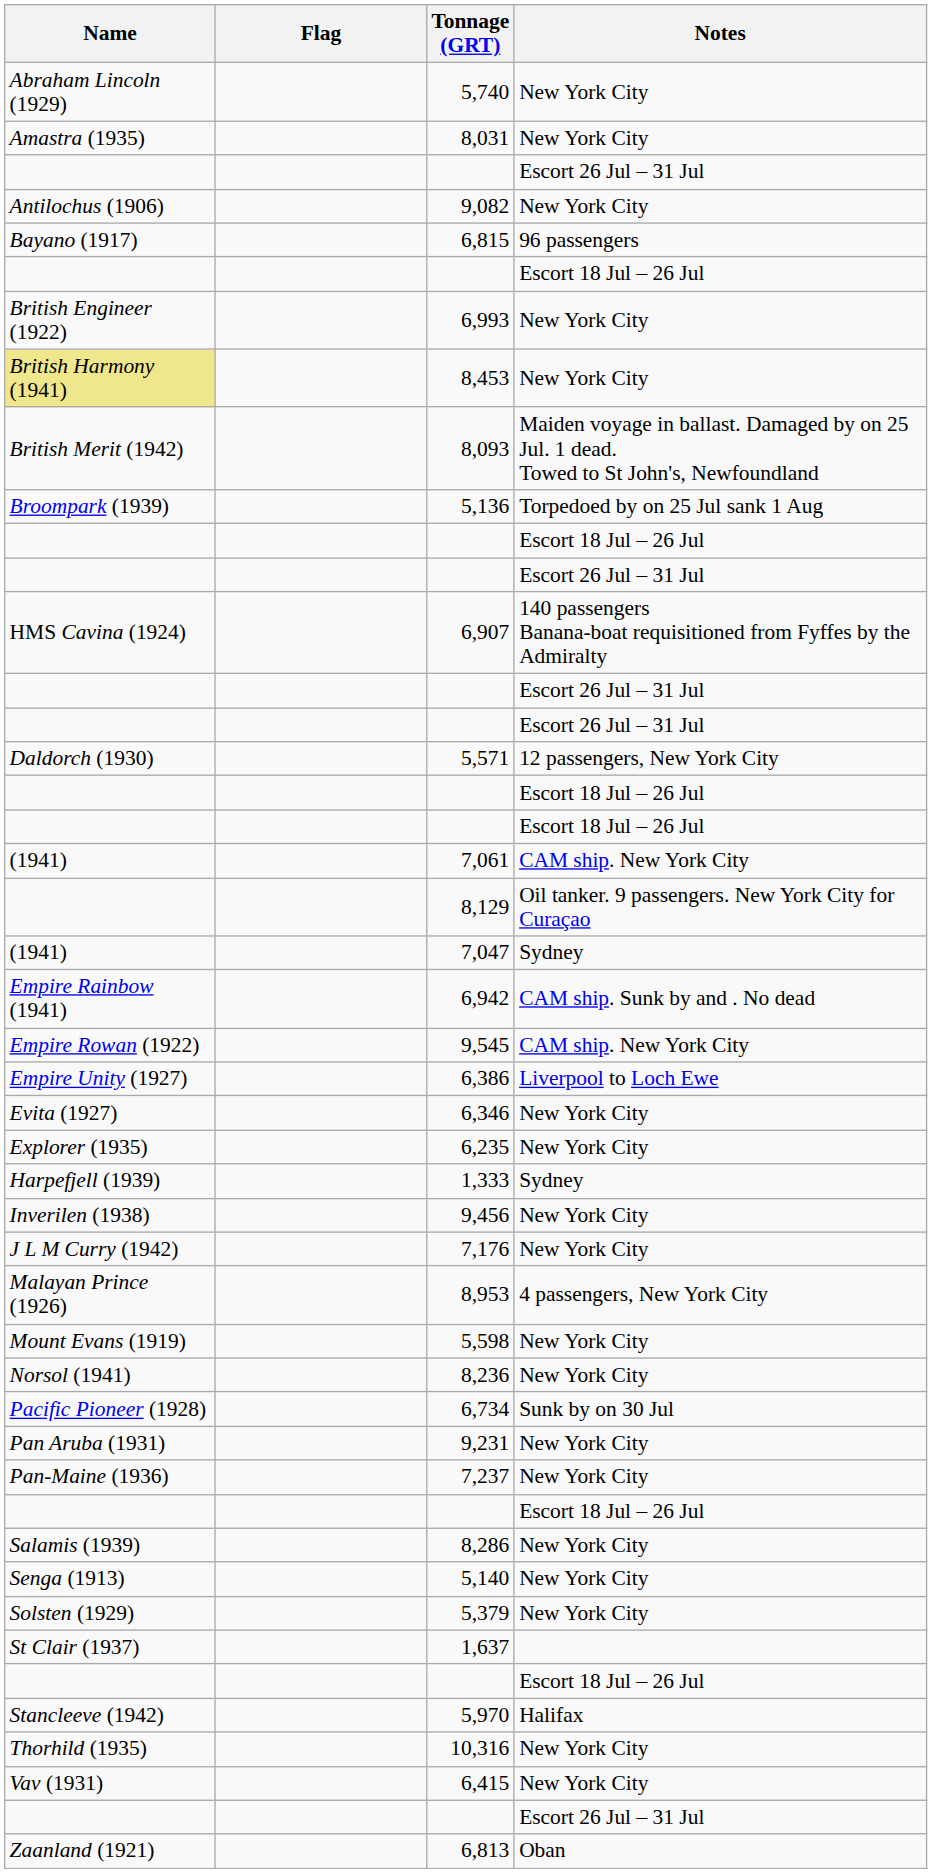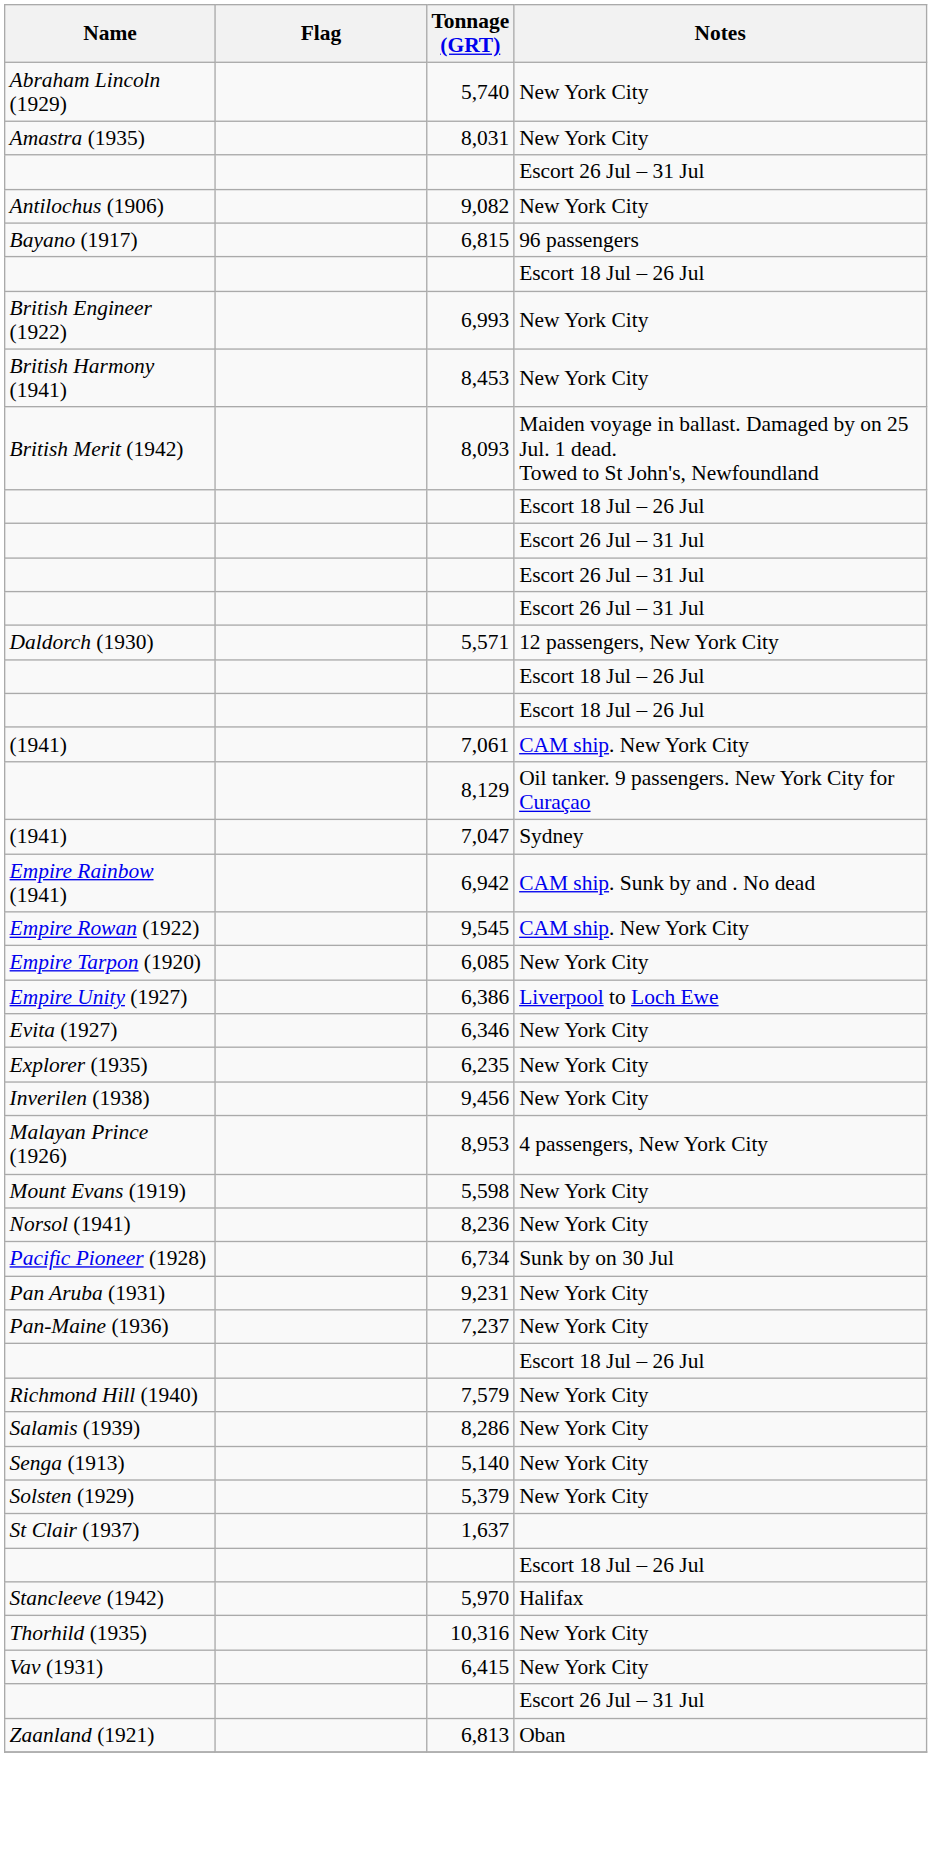8,453 | Name: khaki background -> no background
- row: Broompark (1939) | 5,136 | Torpedoed by on 25 Jul sank 1 Aug
- row: HMS Cavina (1924) | 6,907 | 140 passengers Banana-boat requisitioned from Fyffes by the Admiralty
+ row: Empire Tarpon (1920) | 6,085 | New York City
- row: Harpefjell (1939) | 1,333 | Sydney
- row: J L M Curry (1942) | 7,176 | New York City
+ row: Richmond Hill (1940) | 7,579 | New York City
